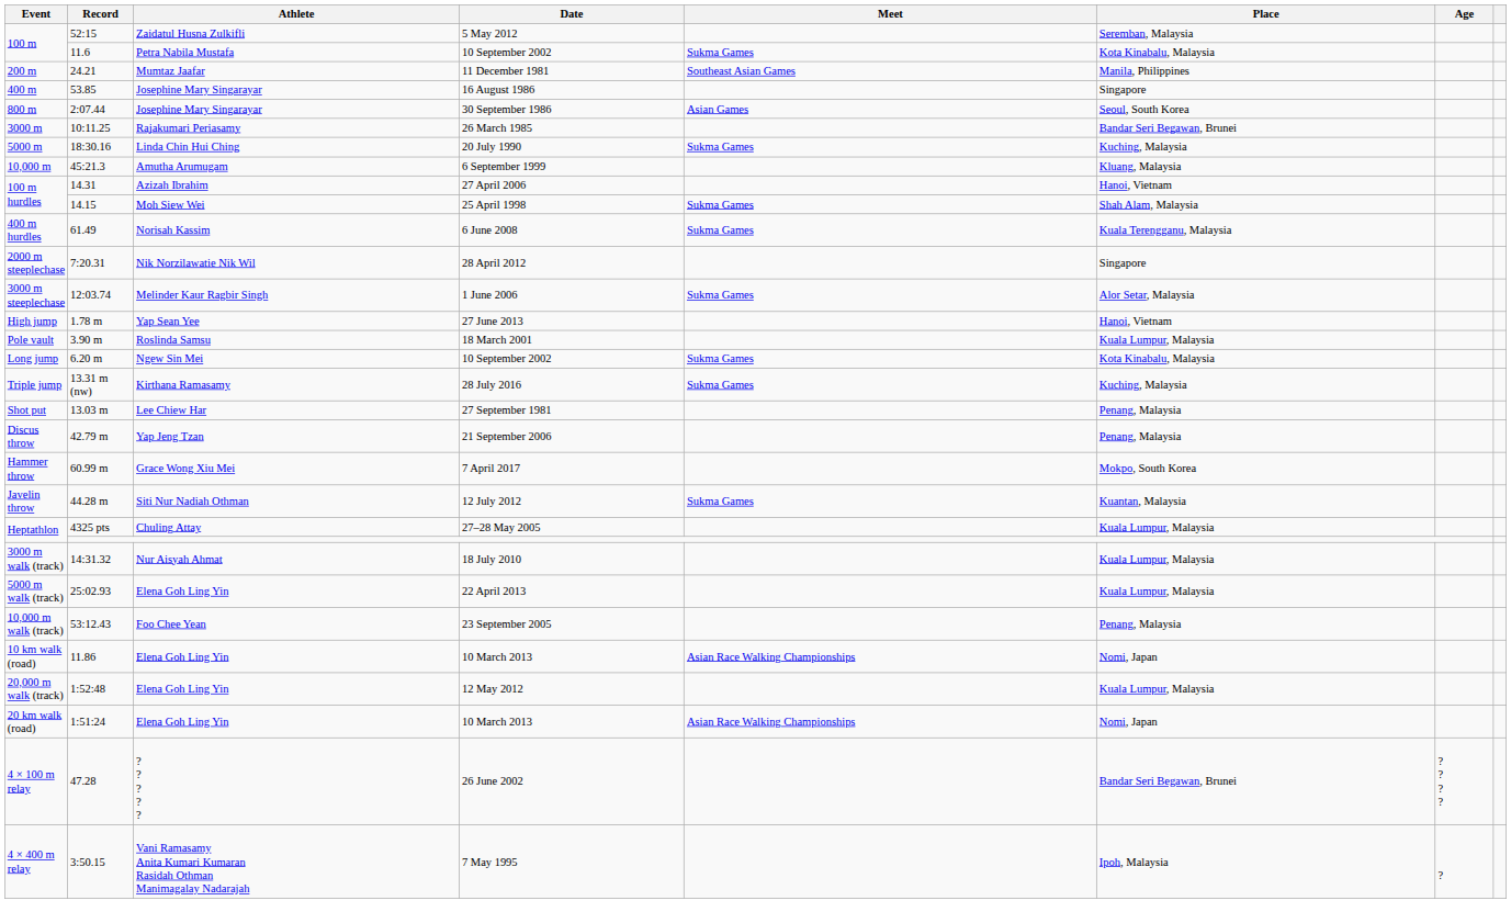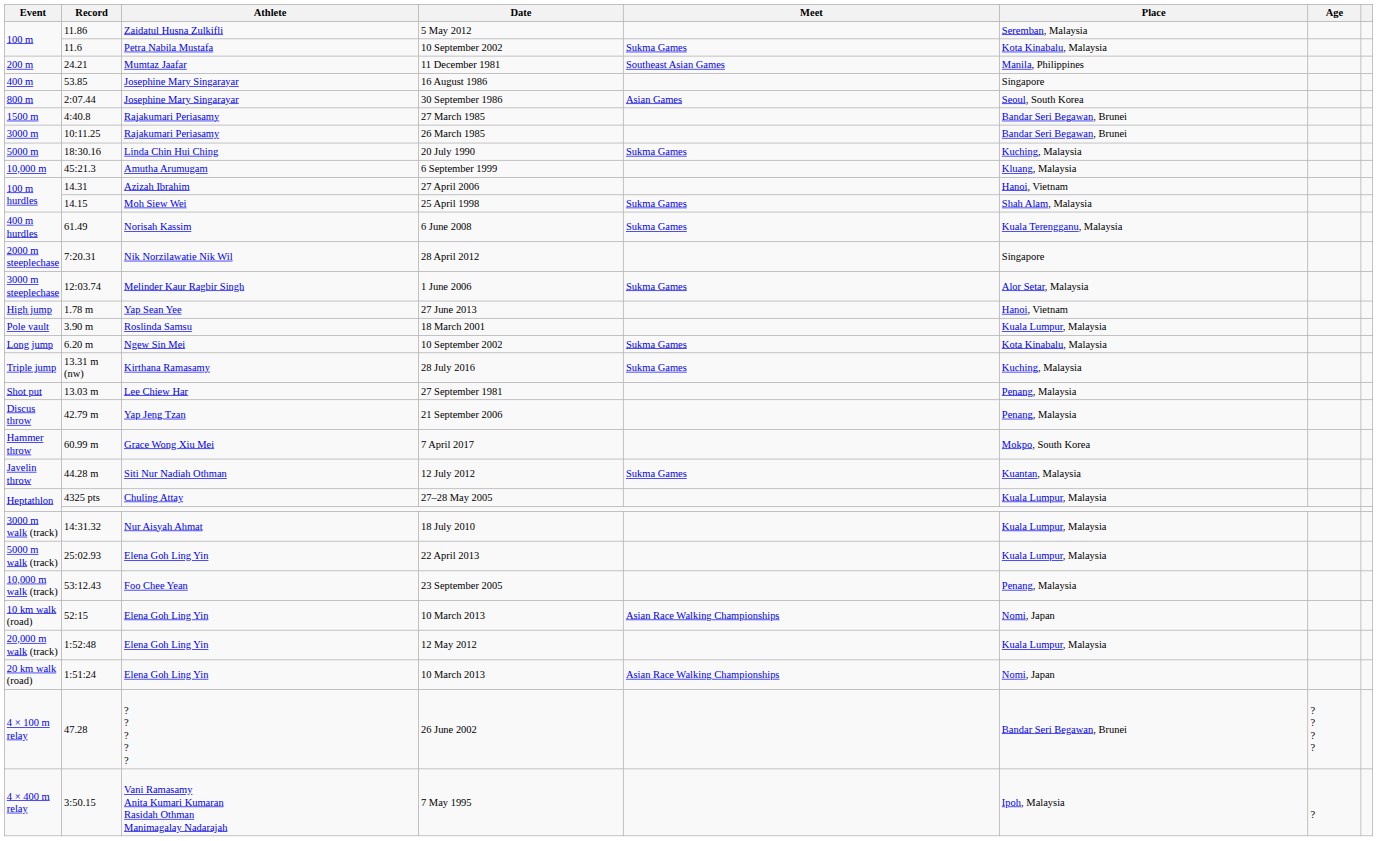5 May 2012 | Record: 52:15 -> 11.86
+ row: 1500 m | 4:40.8 | Rajakumari Periasamy | 27 March 1985 | Bandar Seri Begawan, Brunei
10 km walk (road) / 10 March 2013 | Record: 11.86 -> 52:15
